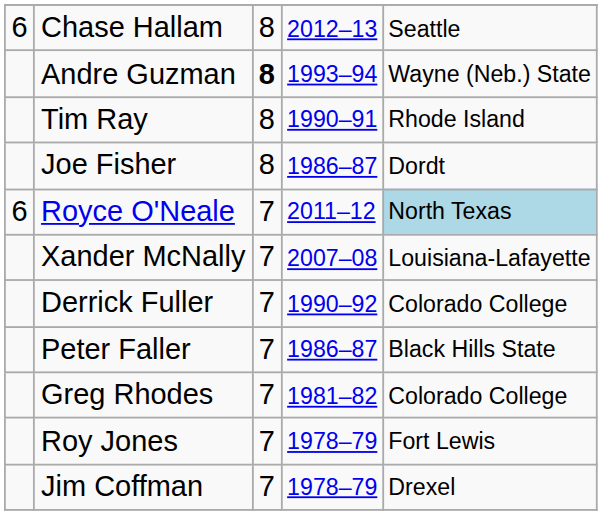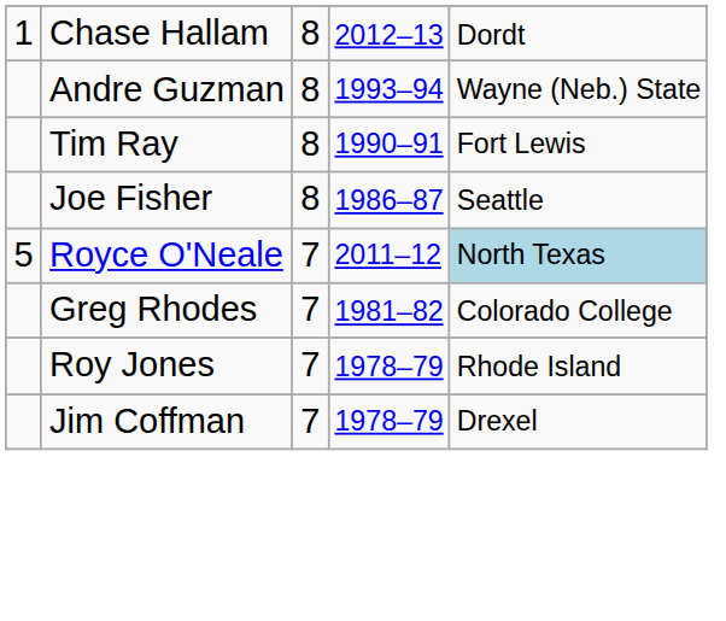Chase Hallam | column 1: 6 -> 1
Chase Hallam | column 5: Seattle -> Dordt
Andre Guzman | column 3: bold -> normal
Tim Ray | column 5: Rhode Island -> Fort Lewis
Joe Fisher | column 5: Dordt -> Seattle
Royce O'Neale | column 1: 6 -> 5
- row: Xander McNally | 7 | 2007–08 | Louisiana-Lafayette
- row: Derrick Fuller | 7 | 1990–92 | Colorado College
- row: Peter Faller | 7 | 1986–87 | Black Hills State
Roy Jones | column 5: Fort Lewis -> Rhode Island
